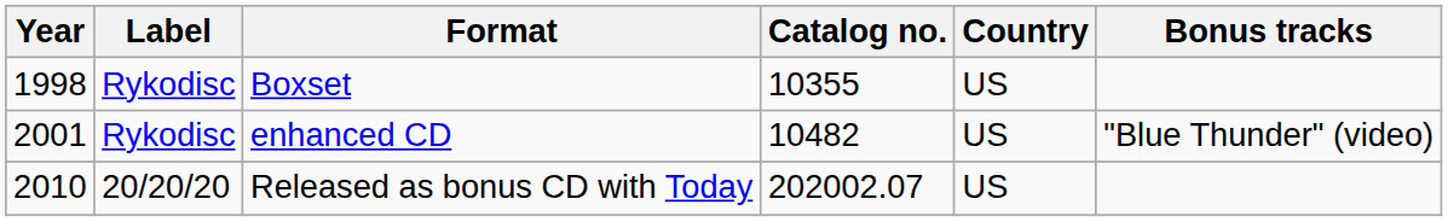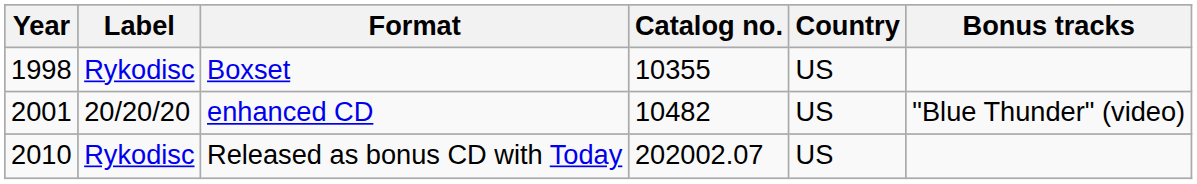enhanced CD | Label: Rykodisc -> 20/20/20
Released as bonus CD with Today | Label: 20/20/20 -> Rykodisc
